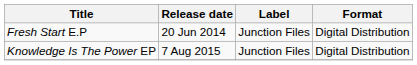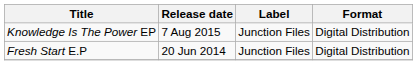rows swapped: Knowledge Is The Power EP <-> Fresh Start E.P
